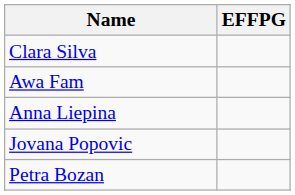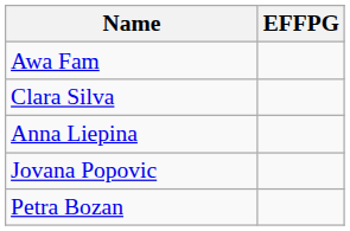rows swapped: Awa Fam <-> Clara Silva
